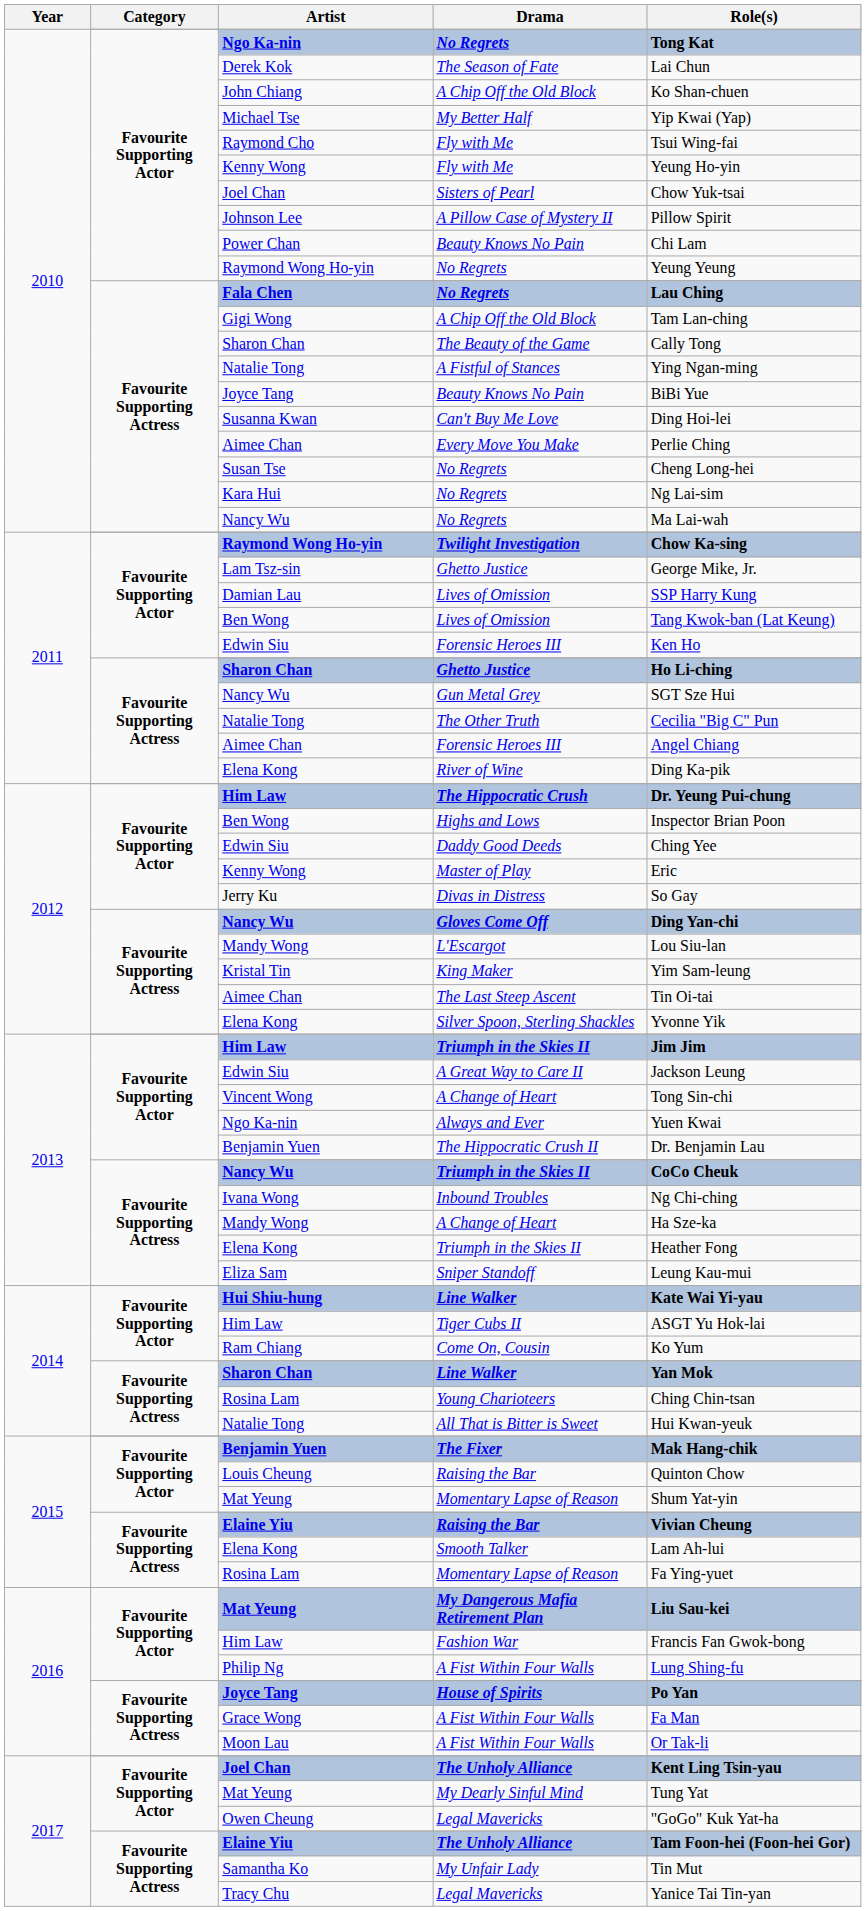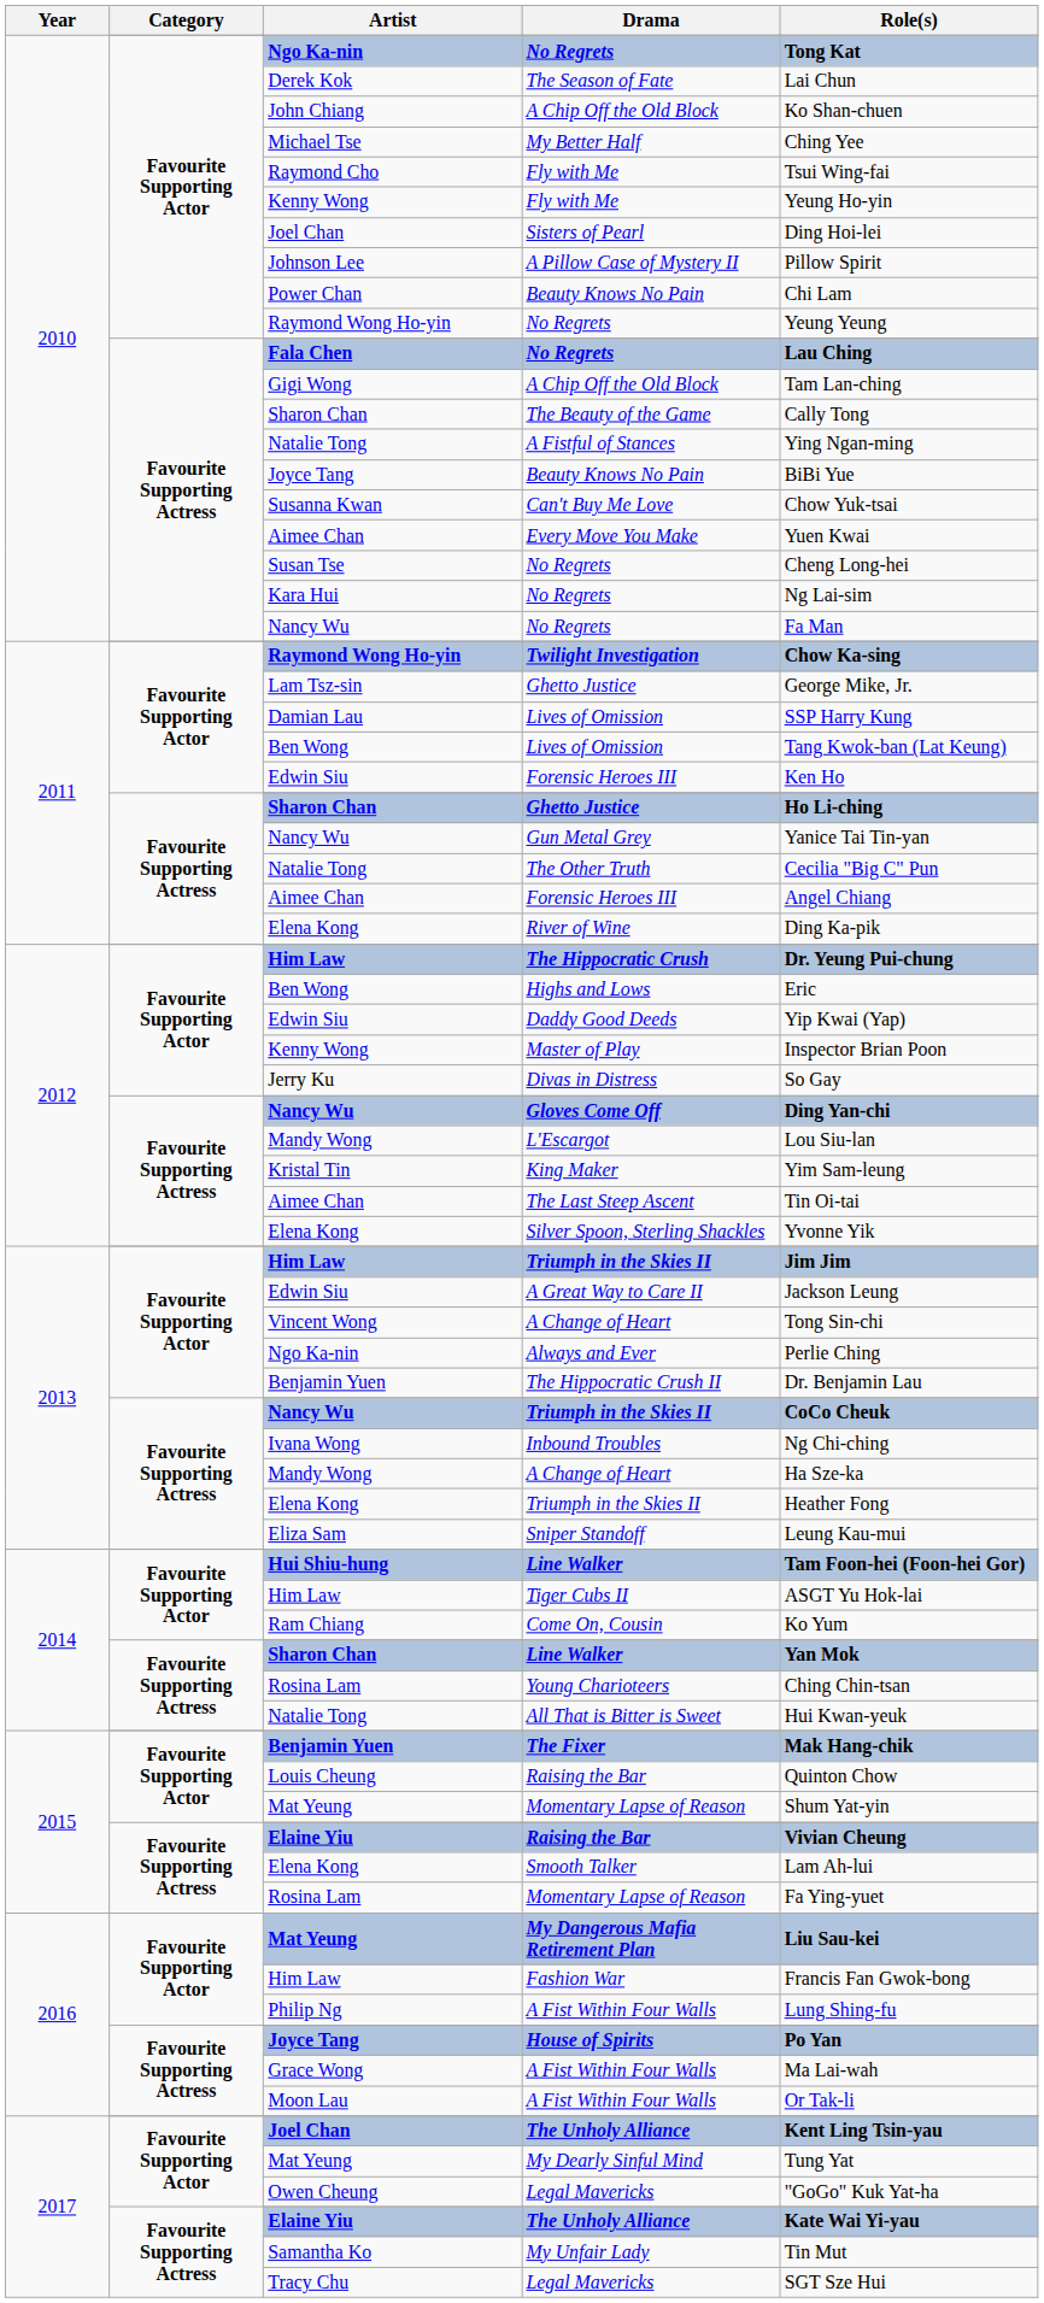My Better Half | Role(s): Yip Kwai (Yap) -> Ching Yee
Sisters of Pearl | Role(s): Chow Yuk-tsai -> Ding Hoi-lei
Can't Buy Me Love | Role(s): Ding Hoi-lei -> Chow Yuk-tsai
Every Move You Make | Role(s): Perlie Ching -> Yuen Kwai
Nancy Wu / No Regrets | Role(s): Ma Lai-wah -> Fa Man
Gun Metal Grey | Role(s): SGT Sze Hui -> Yanice Tai Tin-yan
Highs and Lows | Role(s): Inspector Brian Poon -> Eric
Daddy Good Deeds | Role(s): Ching Yee -> Yip Kwai (Yap)
Master of Play | Role(s): Eric -> Inspector Brian Poon
Always and Ever | Role(s): Yuen Kwai -> Perlie Ching
Hui Shiu-hung / Line Walker | Role(s): Kate Wai Yi-yau -> Tam Foon-hei (Foon-hei Gor)
Grace Wong / A Fist Within Four Walls | Role(s): Fa Man -> Ma Lai-wah
Elaine Yiu / The Unholy Alliance | Role(s): Tam Foon-hei (Foon-hei Gor) -> Kate Wai Yi-yau
Tracy Chu / Legal Mavericks | Role(s): Yanice Tai Tin-yan -> SGT Sze Hui
